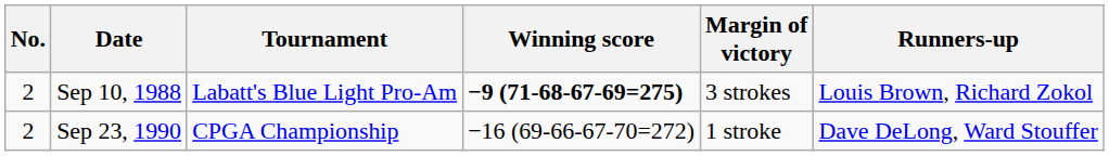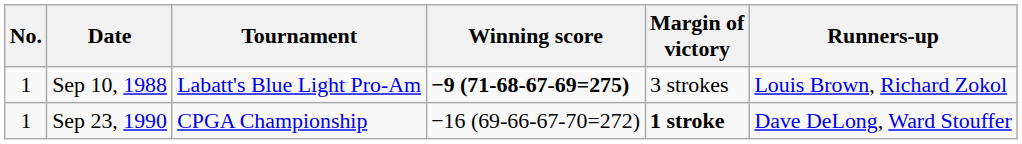Sep 10, 1988 | No.: 2 -> 1
Sep 23, 1990 | No.: 2 -> 1
Sep 23, 1990 | Margin of victory: normal -> bold
